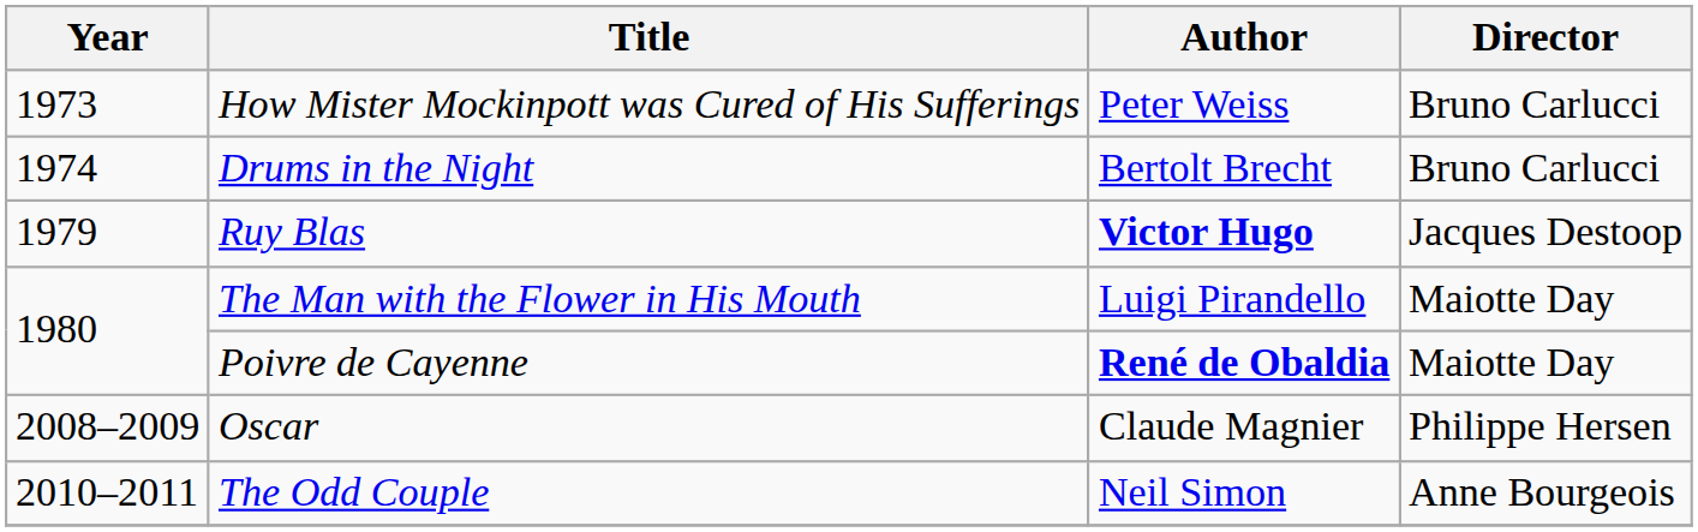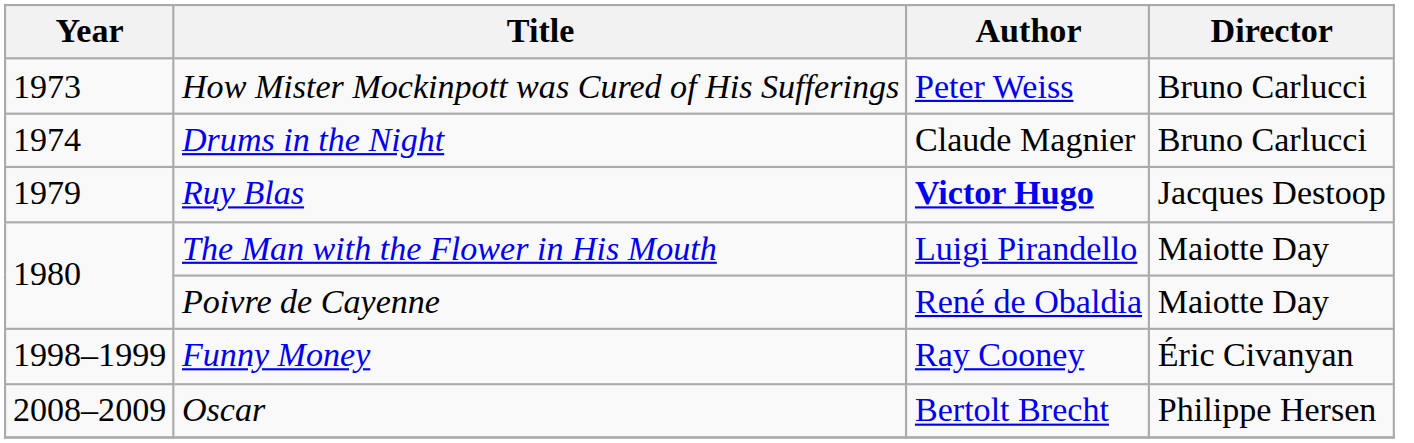Drums in the Night | Author: Bertolt Brecht -> Claude Magnier
Poivre de Cayenne | Author: bold -> normal
+ row: 1998–1999 | Funny Money | Ray Cooney | Éric Civanyan
Oscar | Author: Claude Magnier -> Bertolt Brecht
- row: 2010–2011 | The Odd Couple | Neil Simon | Anne Bourgeois
